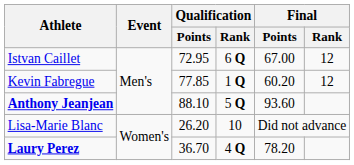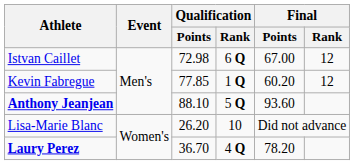Istvan Caillet | Qualification / Points: 72.95 -> 72.98
